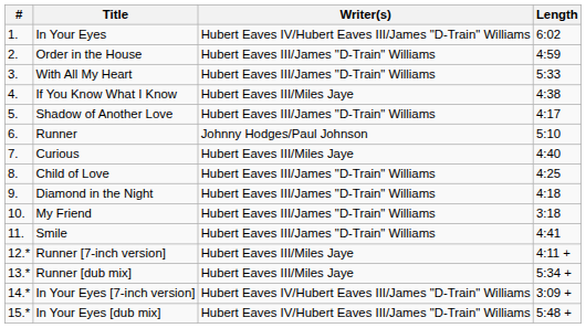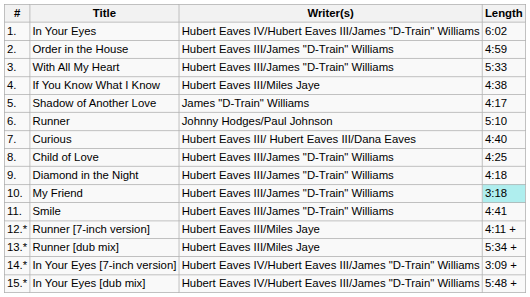Shadow of Another Love | Writer(s): Hubert Eaves III/James "D-Train" Williams -> James "D-Train" Williams
Curious | Writer(s): Hubert Eaves III/Miles Jaye -> Hubert Eaves III/ Hubert Eaves III/Dana Eaves
My Friend | Length: no background -> paleturquoise background
